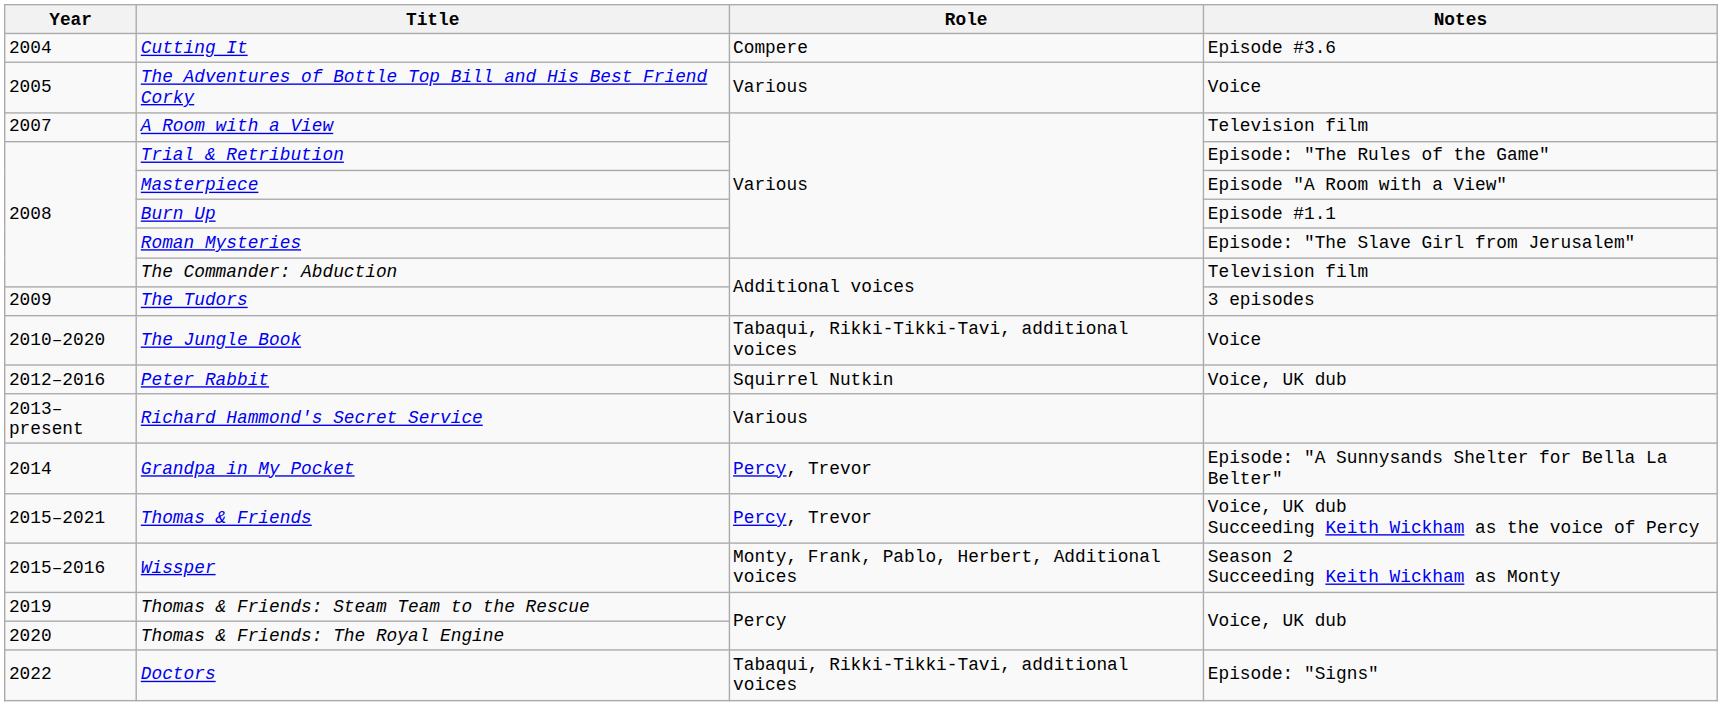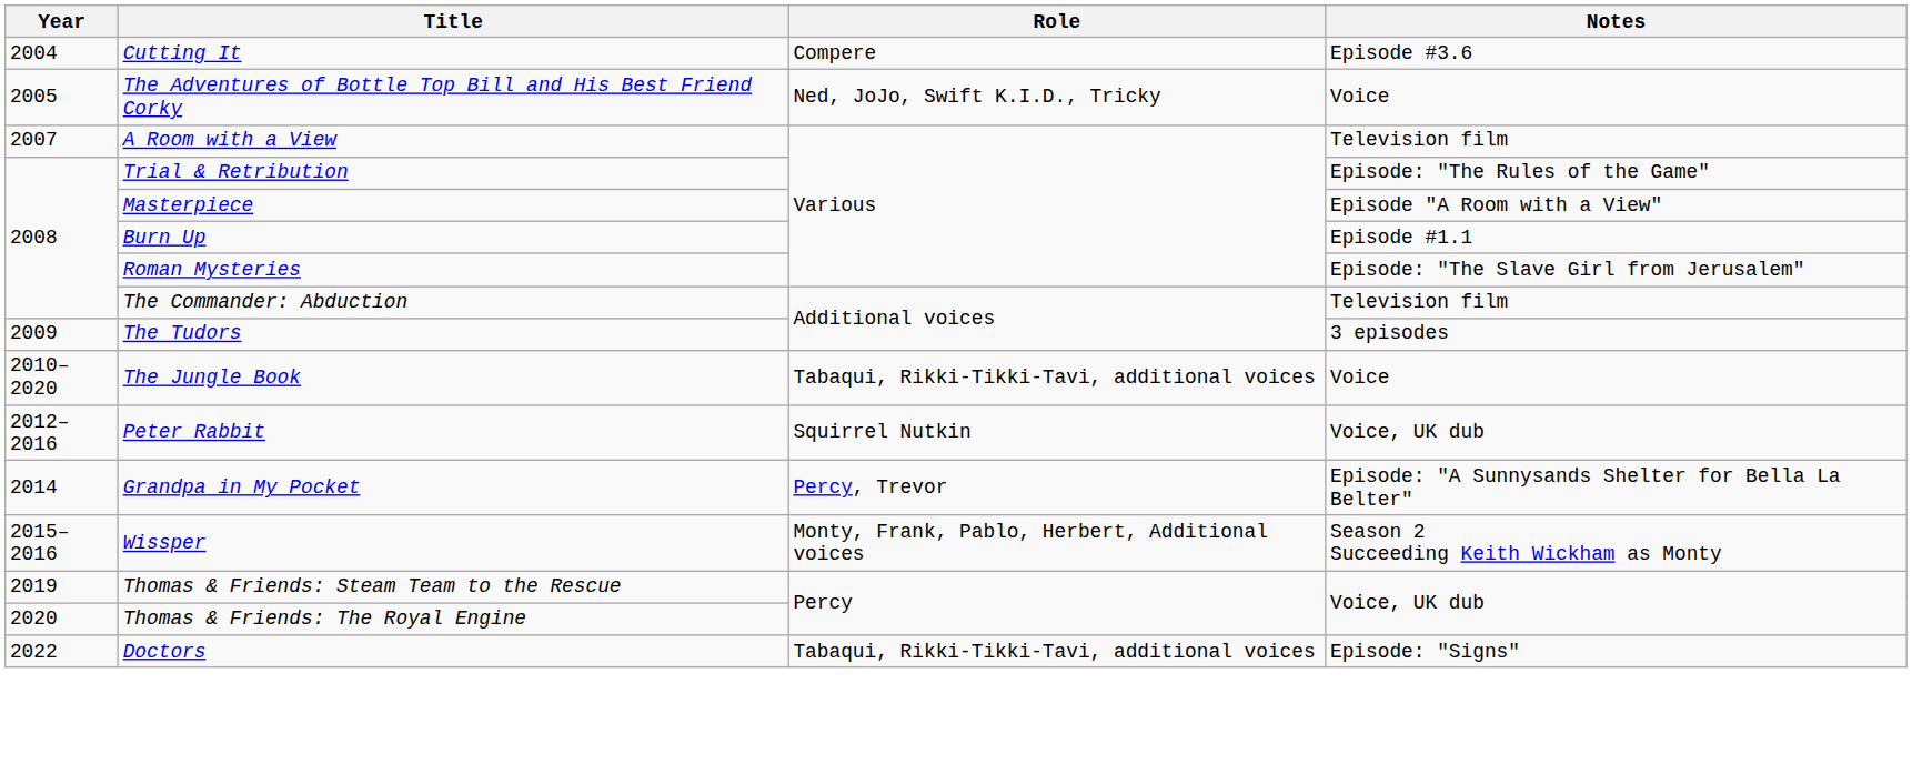The Adventures of Bottle Top Bill and His Best Friend Corky | Role: Various -> Ned, JoJo, Swift K.I.D., Tricky
- row: 2013–present | Richard Hammond's Secret Service | Various
- row: 2015–2021 | Thomas & Friends | Percy, Trevor | Voice, UK dub Succeeding Keith Wickham as the voice of Percy
